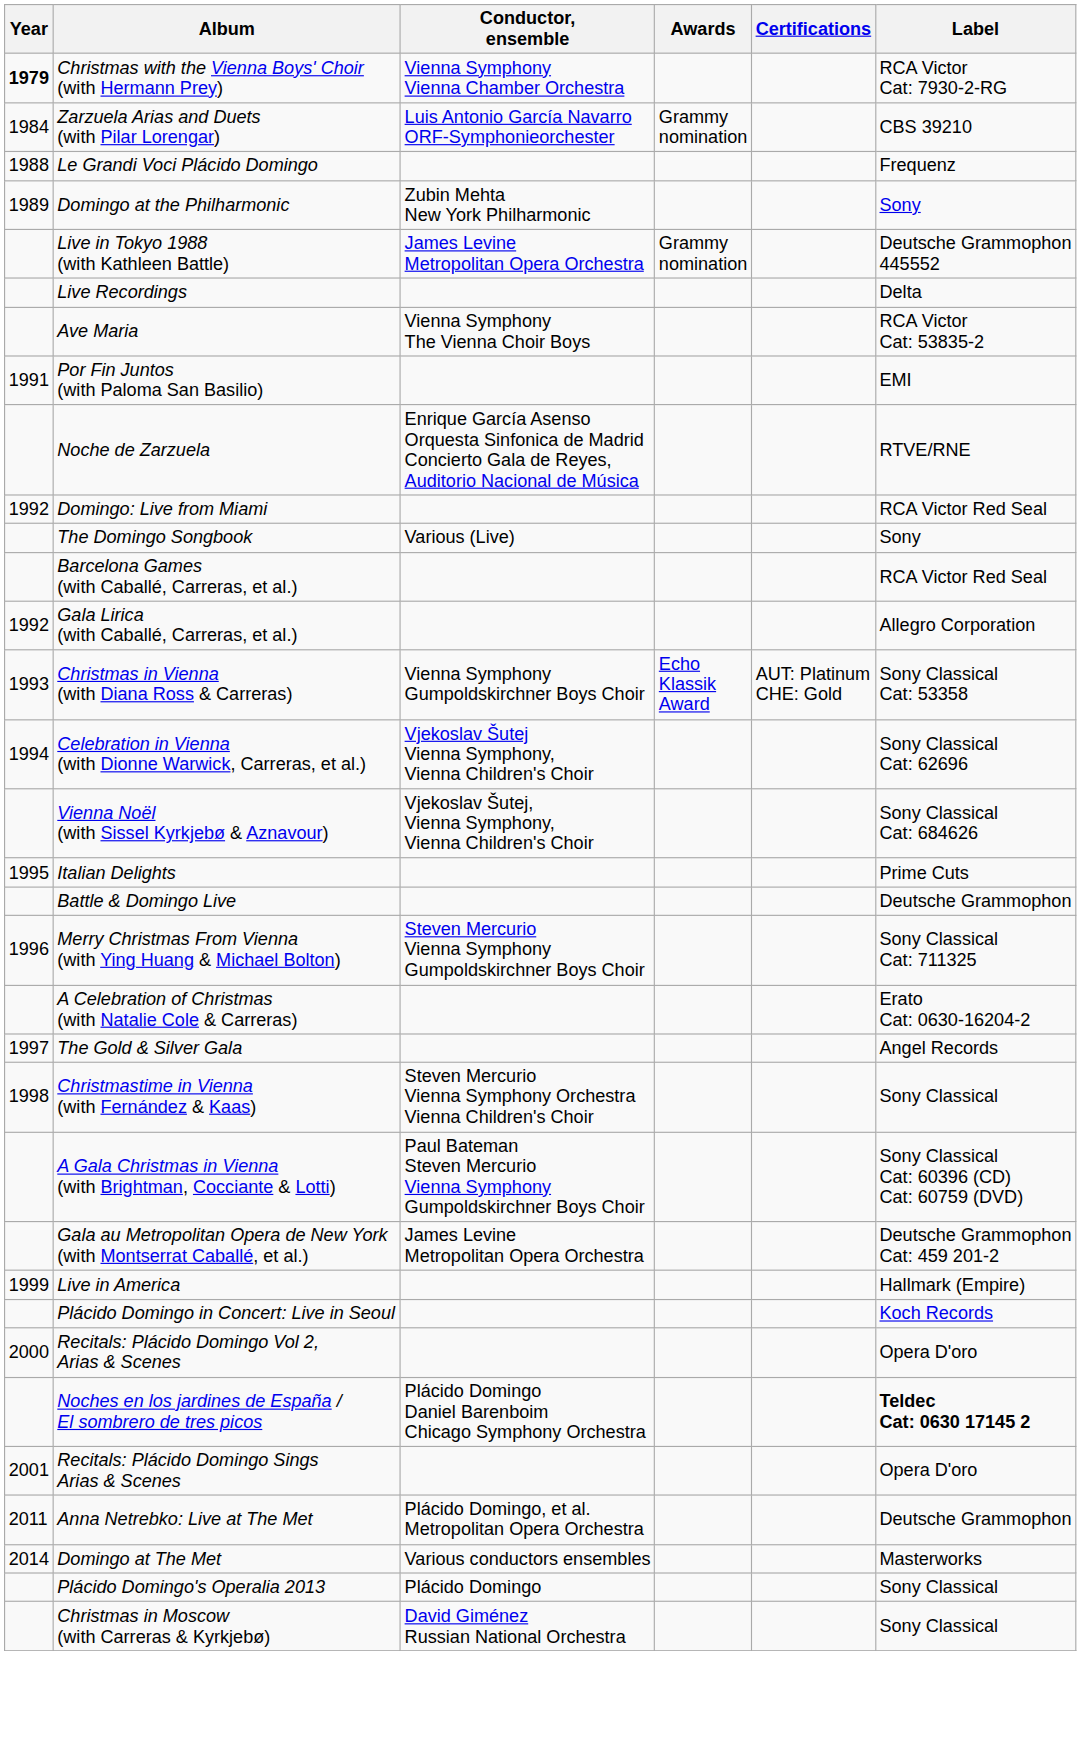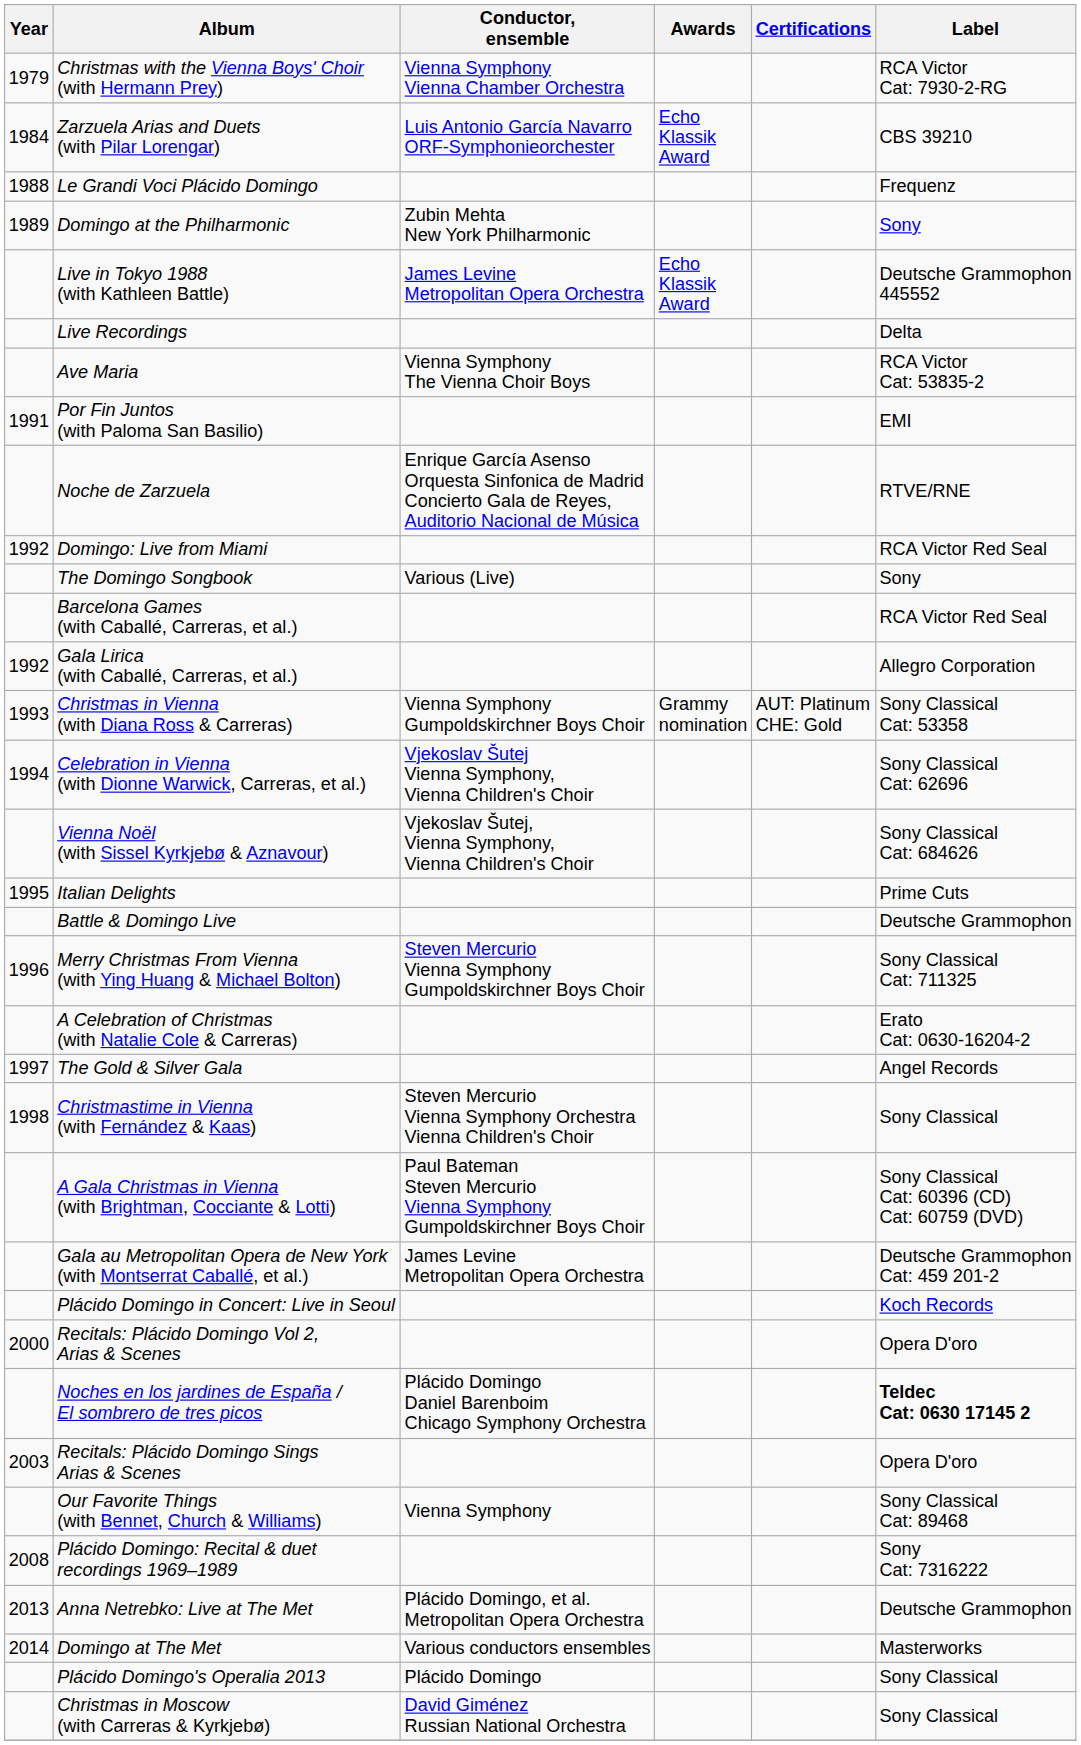Christmas with the Vienna Boys' Choir (with Hermann Prey) | Year: bold -> normal
Zarzuela Arias and Duets (with Pilar Lorengar) | Awards: Grammy nomination -> Echo Klassik Award
Live in Tokyo 1988 (with Kathleen Battle) | Awards: Grammy nomination -> Echo Klassik Award
Christmas in Vienna (with Diana Ross & Carreras) | Awards: Echo Klassik Award -> Grammy nomination
- row: 1999 | Live in America | Hallmark (Empire)
Recitals: Plácido Domingo Sings Arias & Scenes | Year: 2001 -> 2003
+ row: Our Favorite Things (with Bennet, Church & Williams) | Vienna Symphony | Sony Classical Cat: 89468
+ row: 2008 | Plácido Domingo: Recital & duet recordings 1969–1989 | Sony Cat: 7316222
Anna Netrebko: Live at The Met | Year: 2011 -> 2013
